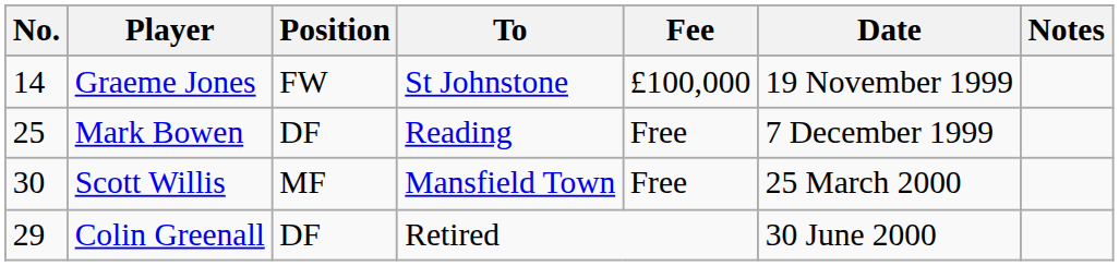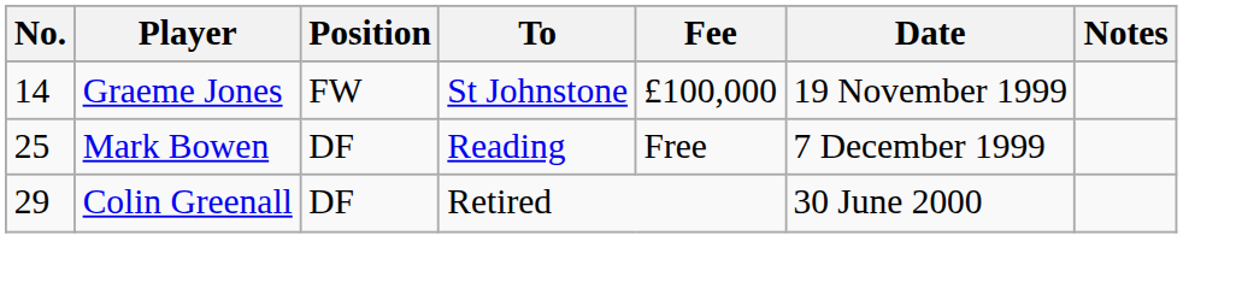- row: 30 | Scott Willis | MF | Mansfield Town | Free | 25 March 2000
